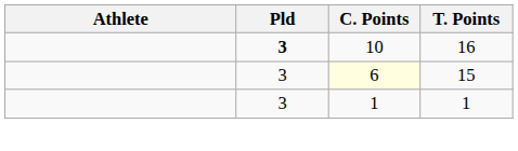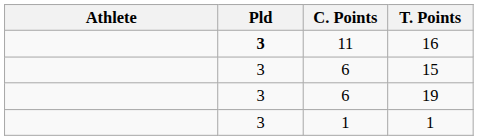16 | C. Points: 10 -> 11
15 | C. Points: lightyellow background -> no background
+ row: 3 | 6 | 19
